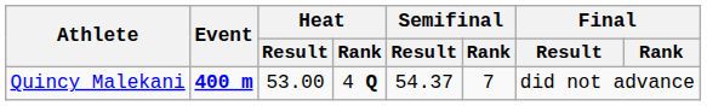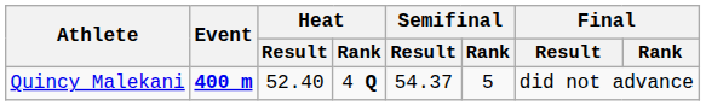Quincy Malekani | Heat / Result: 53.00 -> 52.40
Quincy Malekani | Semifinal / Rank: 7 -> 5
